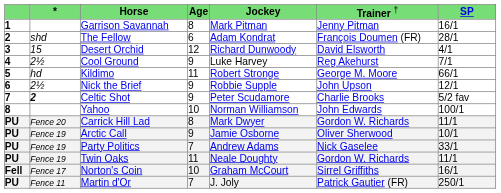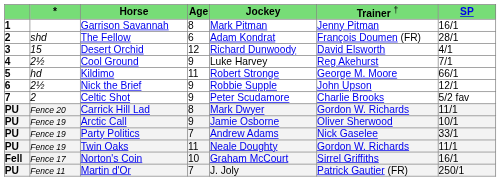Celtic Shot | column 2: bold -> normal
- row: 8 | Yahoo | 10 | Norman Williamson | John Edwards | 100/1
